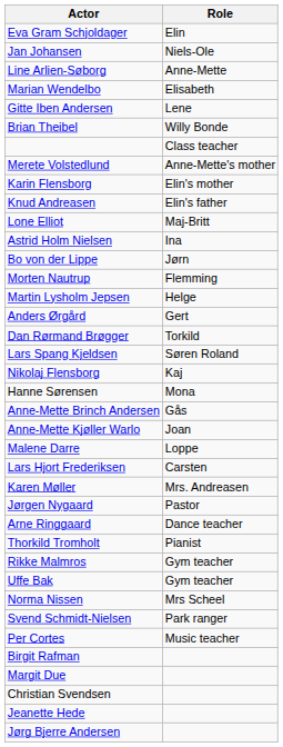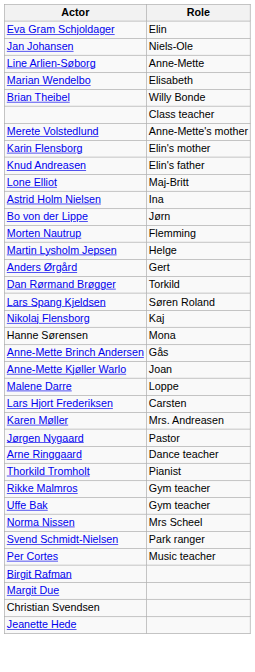- row: Gitte Iben Andersen | Lene
- row: Jørg Bjerre Andersen
